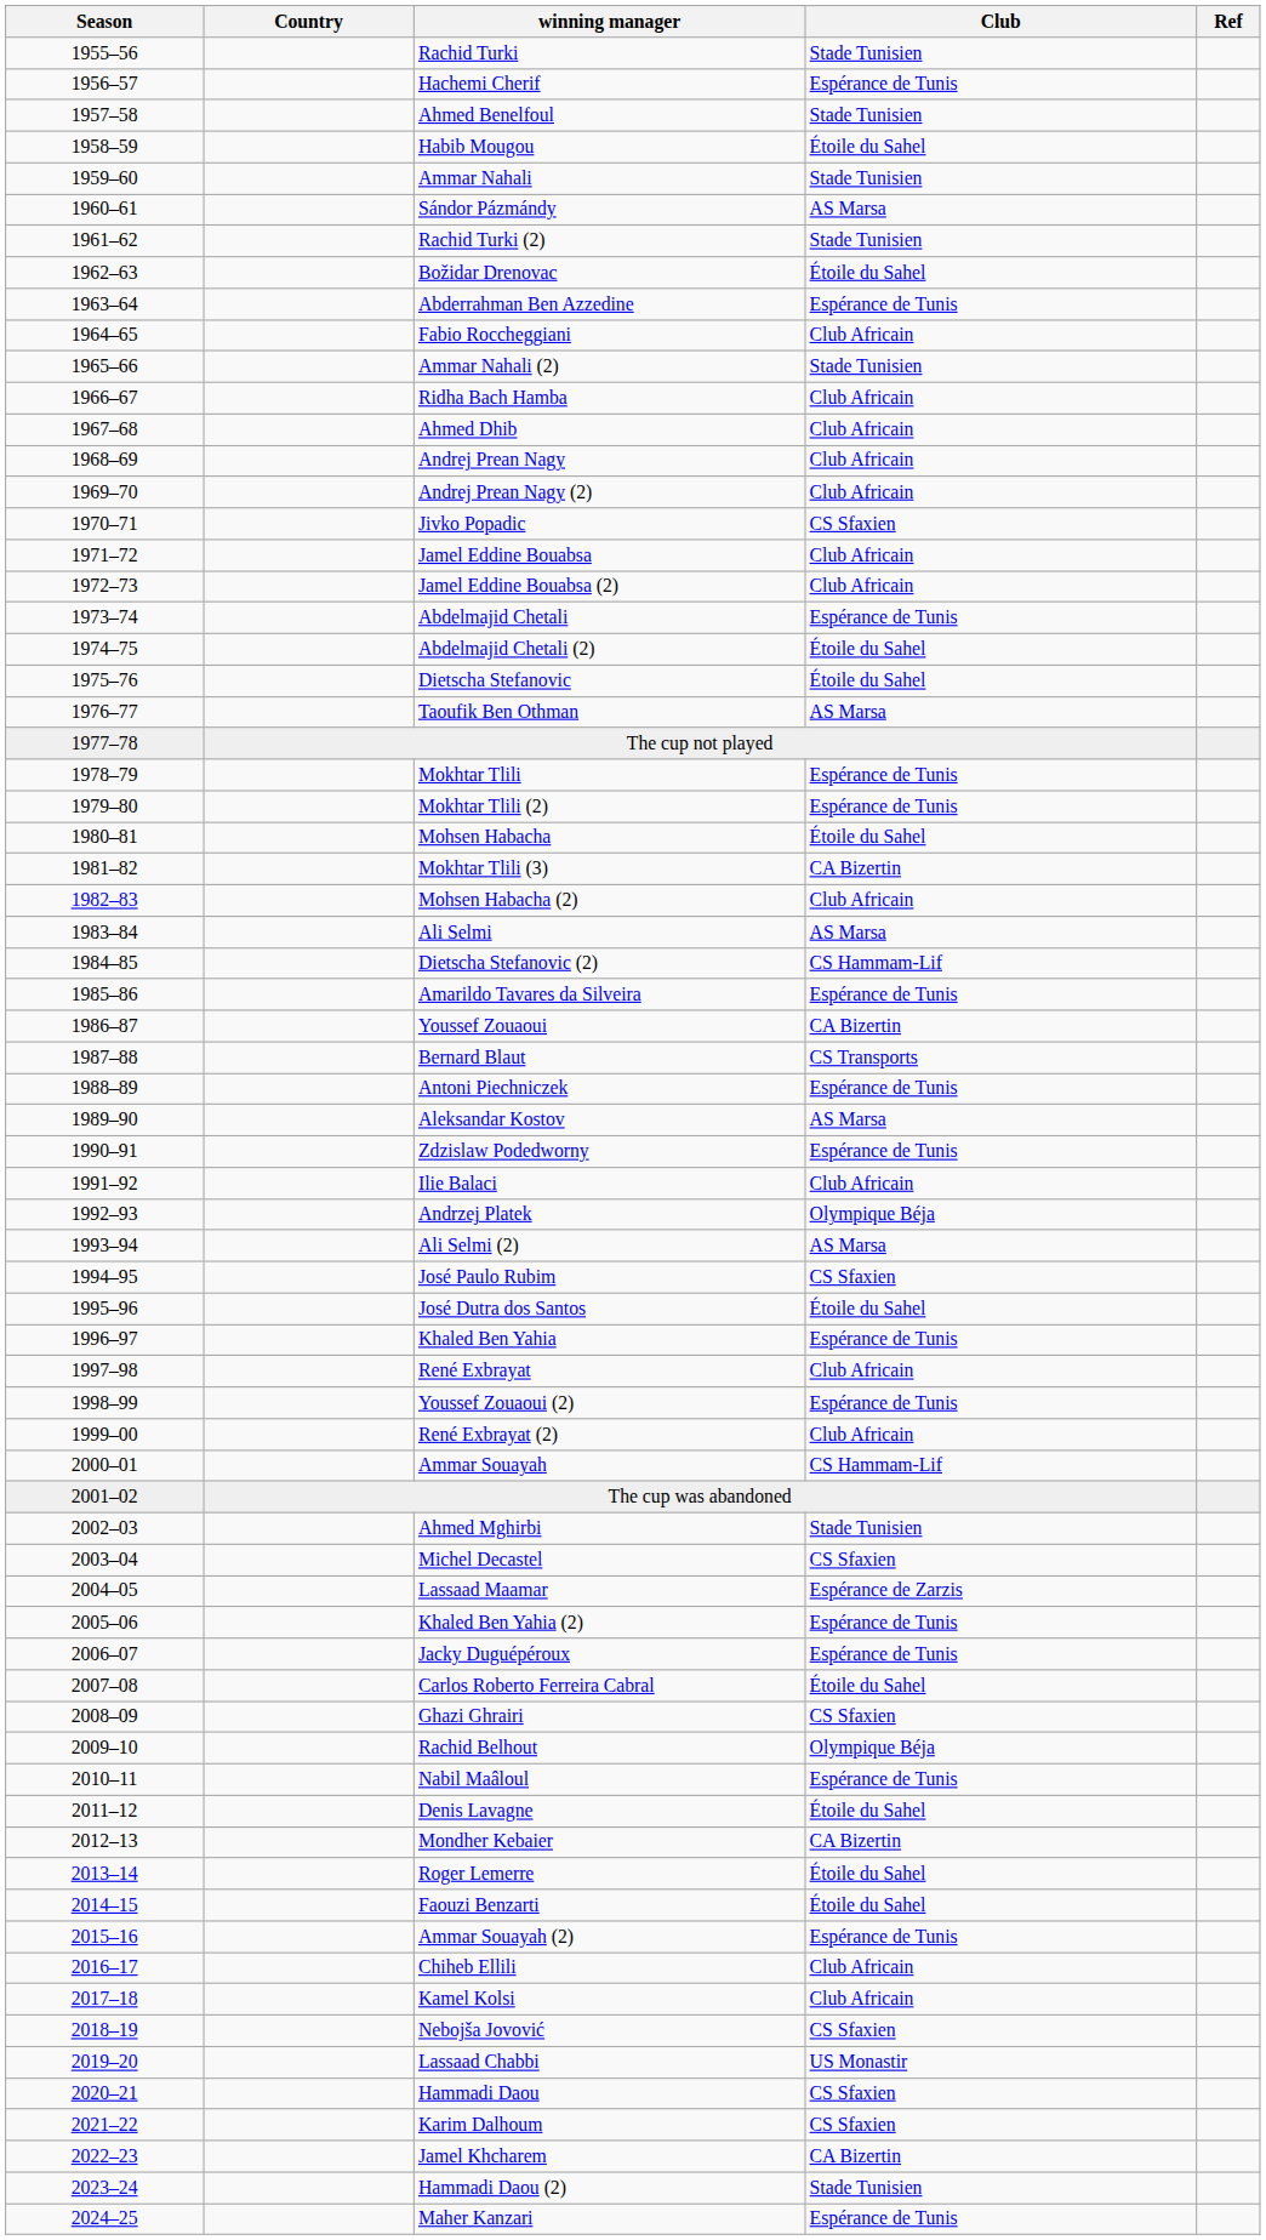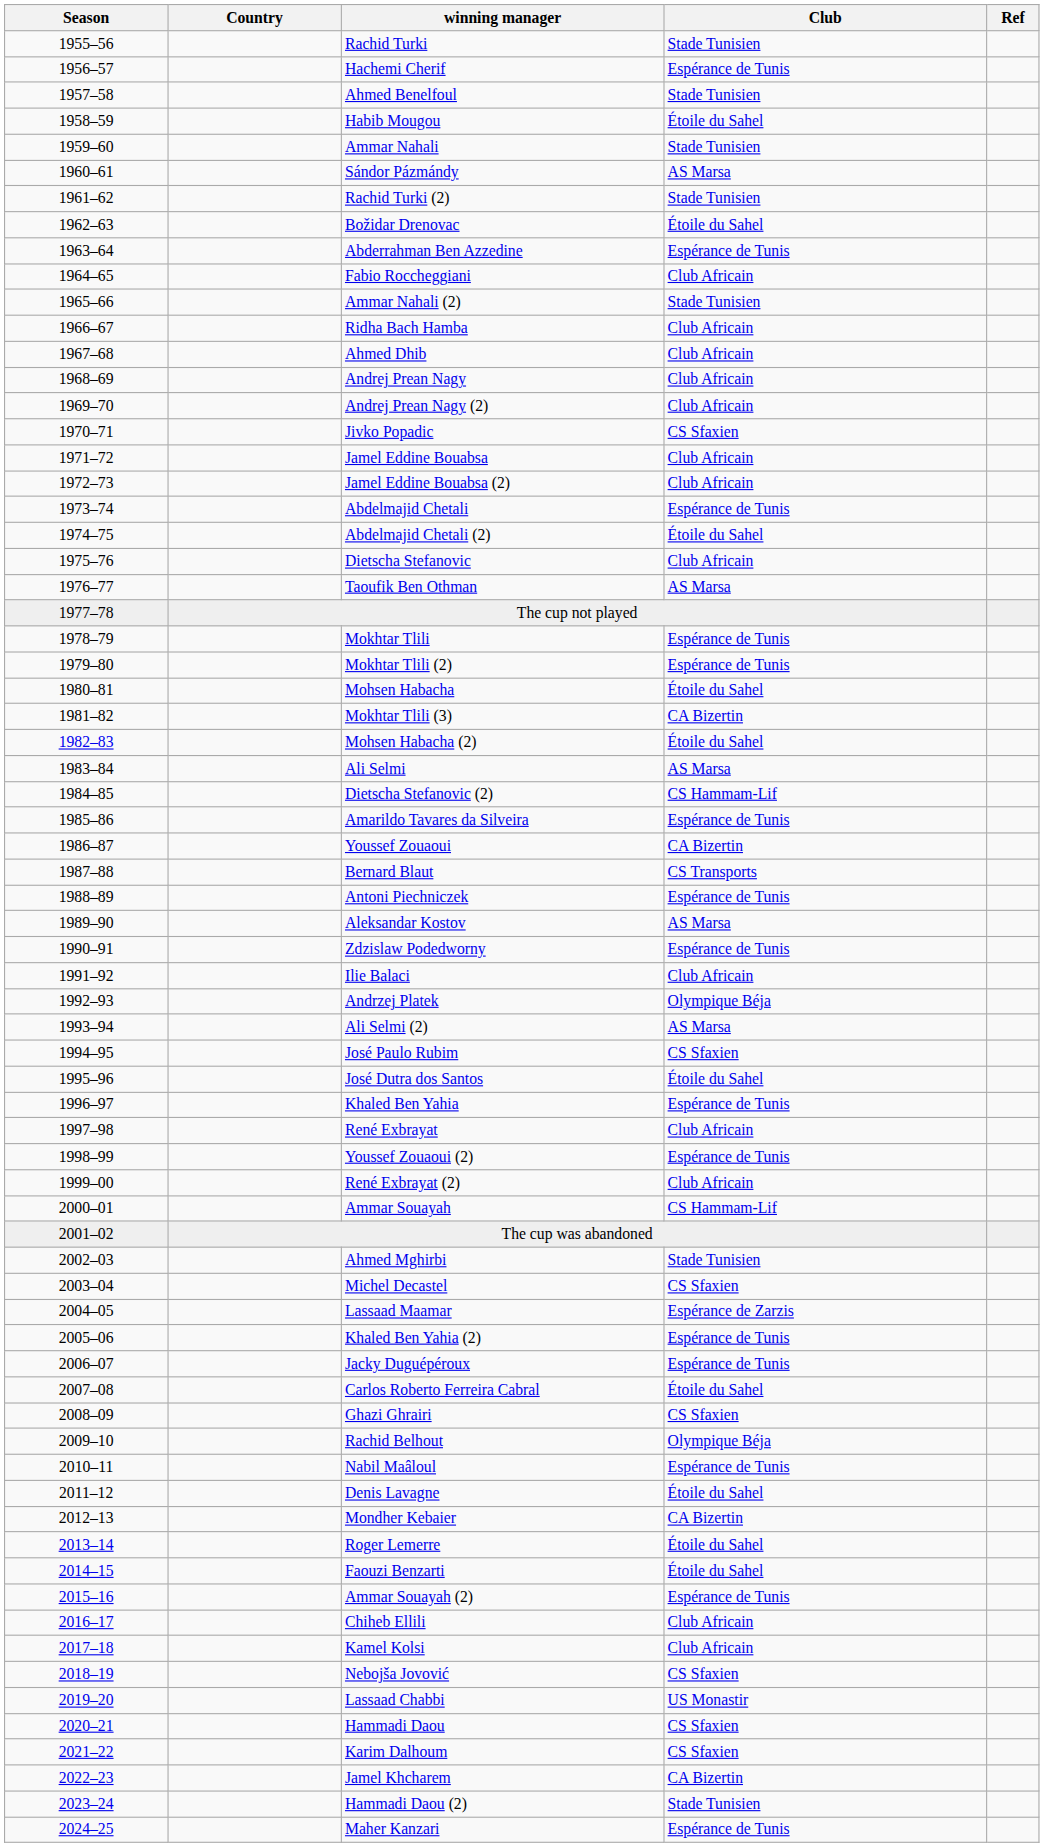Dietscha Stefanovic | Club: Étoile du Sahel -> Club Africain
Mohsen Habacha (2) | Club: Club Africain -> Étoile du Sahel
